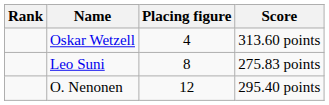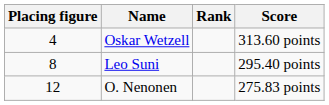columns swapped: Rank <-> Placing figure
Leo Suni | Score: 275.83 points -> 295.40 points
O. Nenonen | Score: 295.40 points -> 275.83 points
